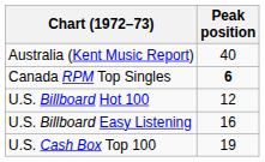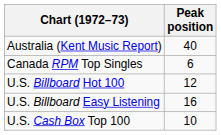Canada RPM Top Singles | Peak position: bold -> normal
U.S. Cash Box Top 100 | Peak position: 19 -> 10
